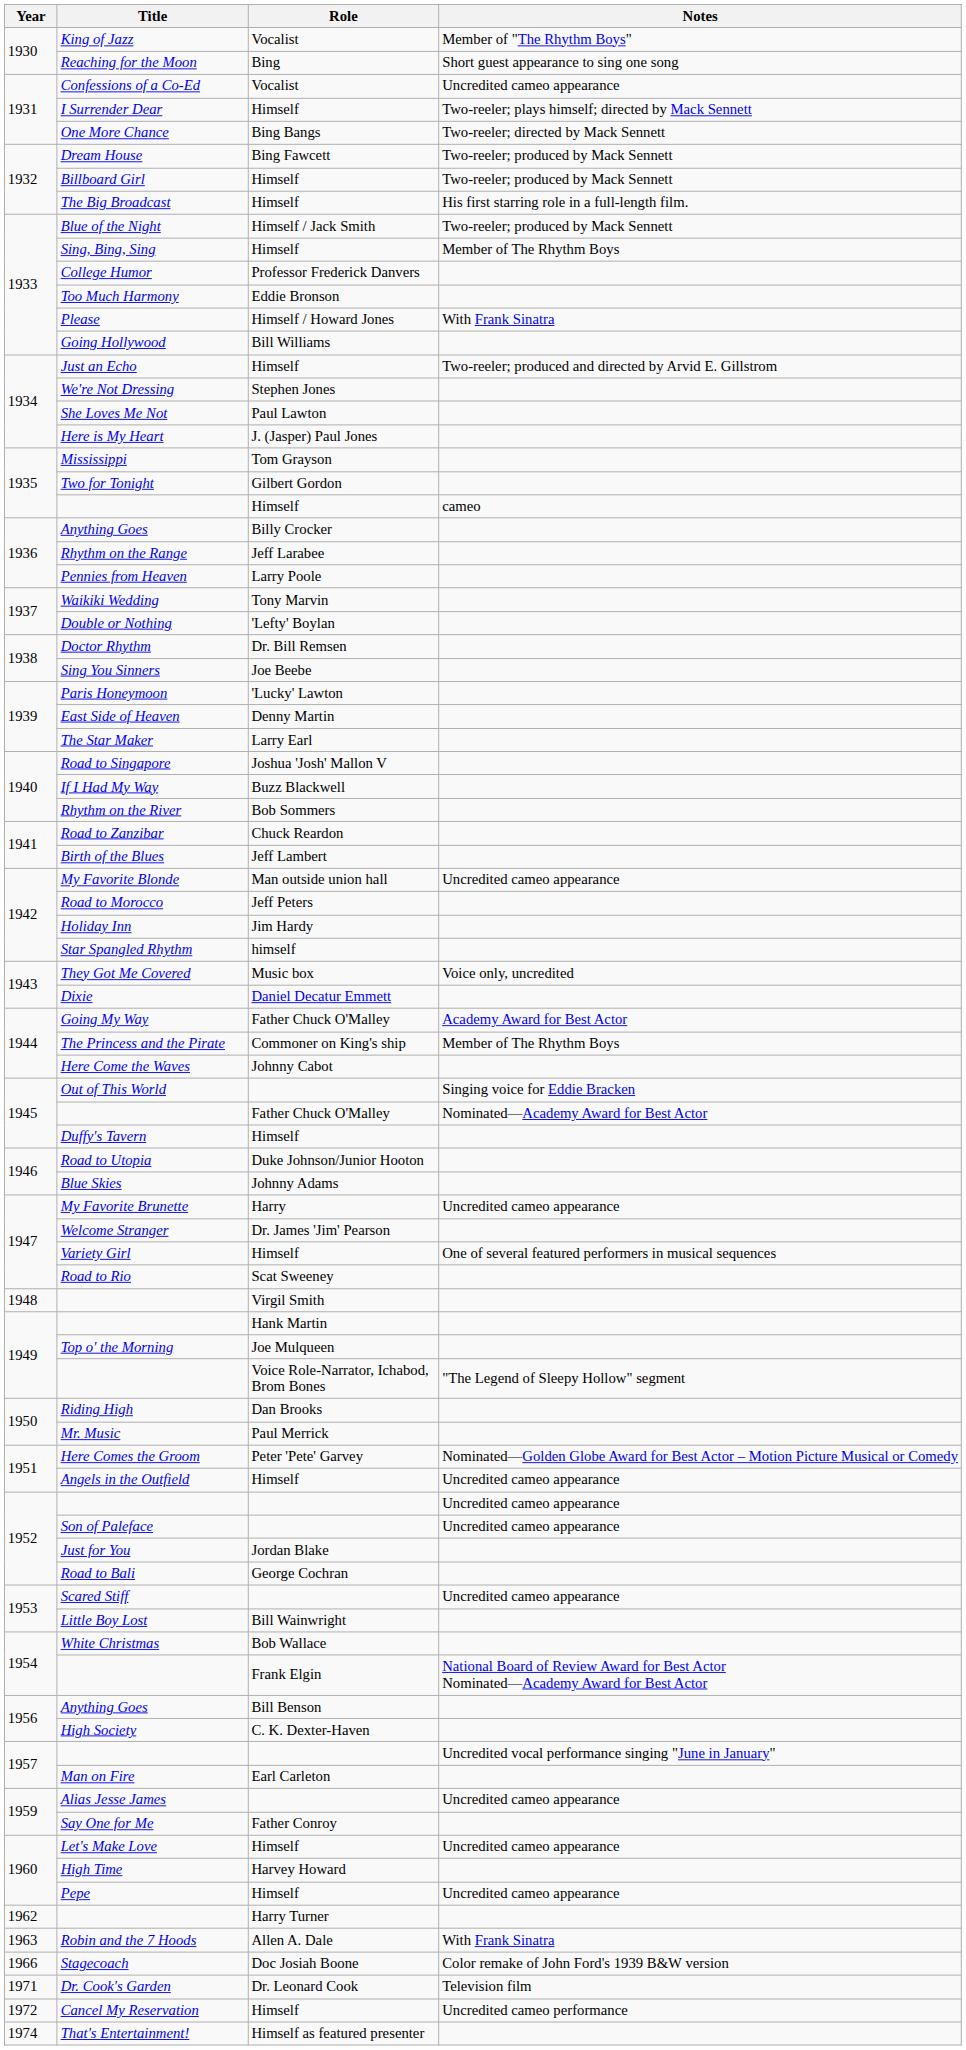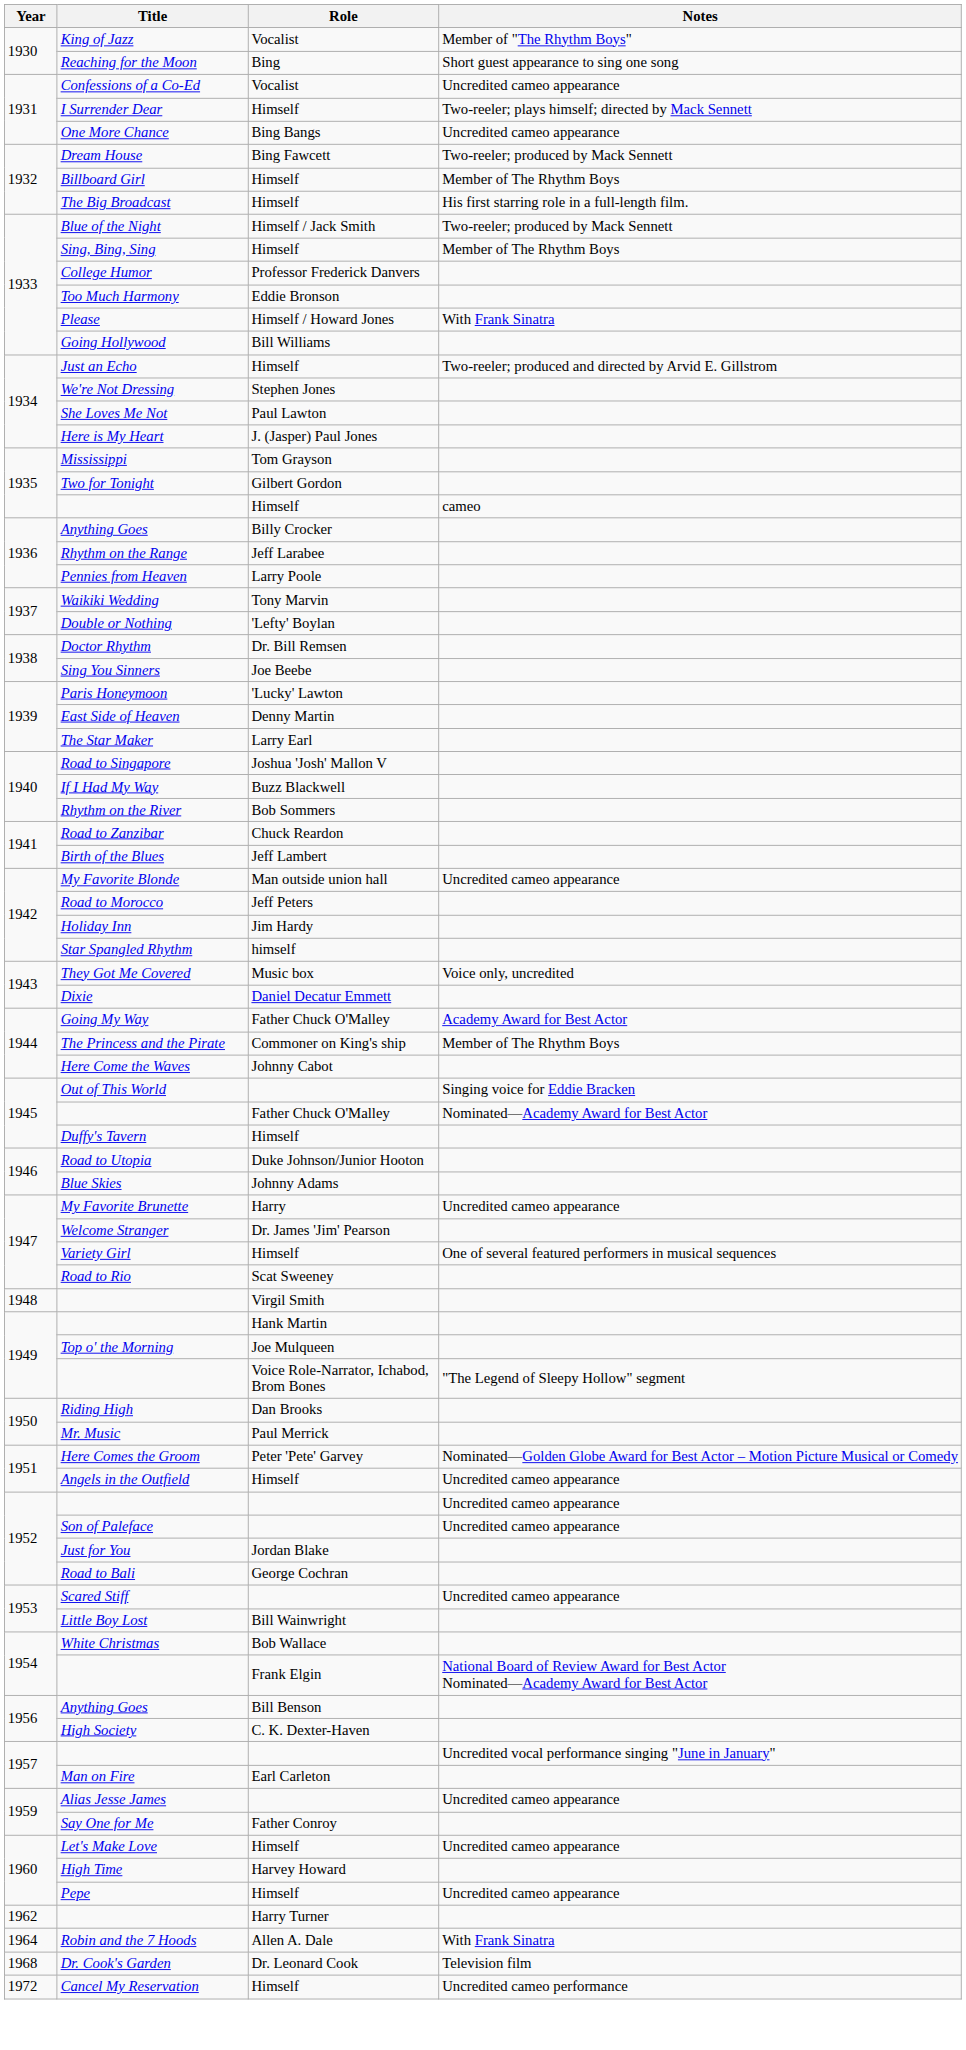One More Chance | Notes: Two-reeler; directed by Mack Sennett -> Uncredited cameo appearance
Billboard Girl | Notes: Two-reeler; produced by Mack Sennett -> Member of The Rhythm Boys
Robin and the 7 Hoods | Year: 1963 -> 1964
- row: 1966 | Stagecoach | Doc Josiah Boone | Color remake of John Ford's 1939 B&W version
Dr. Cook's Garden | Year: 1971 -> 1968
- row: 1974 | That's Entertainment! | Himself as featured presenter
